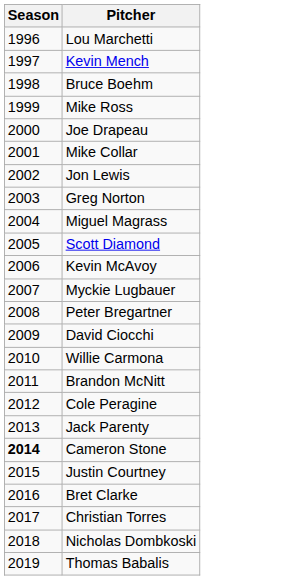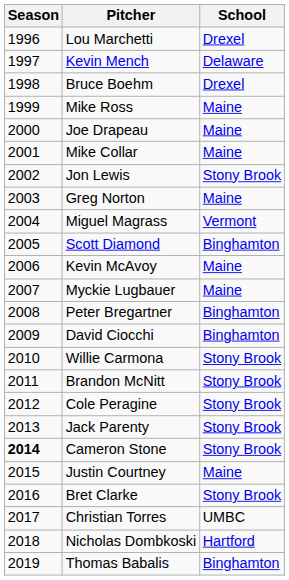+ column: School | Drexel | Delaware | Drexel | Maine | Maine | Maine | Stony Brook | Maine | Vermont | Binghamton | Maine | Maine | Binghamton | Binghamton | Stony Brook | Stony Brook | Stony Brook | Stony Brook | Stony Brook | Maine | Stony Brook | UMBC | Hartford | Binghamton
